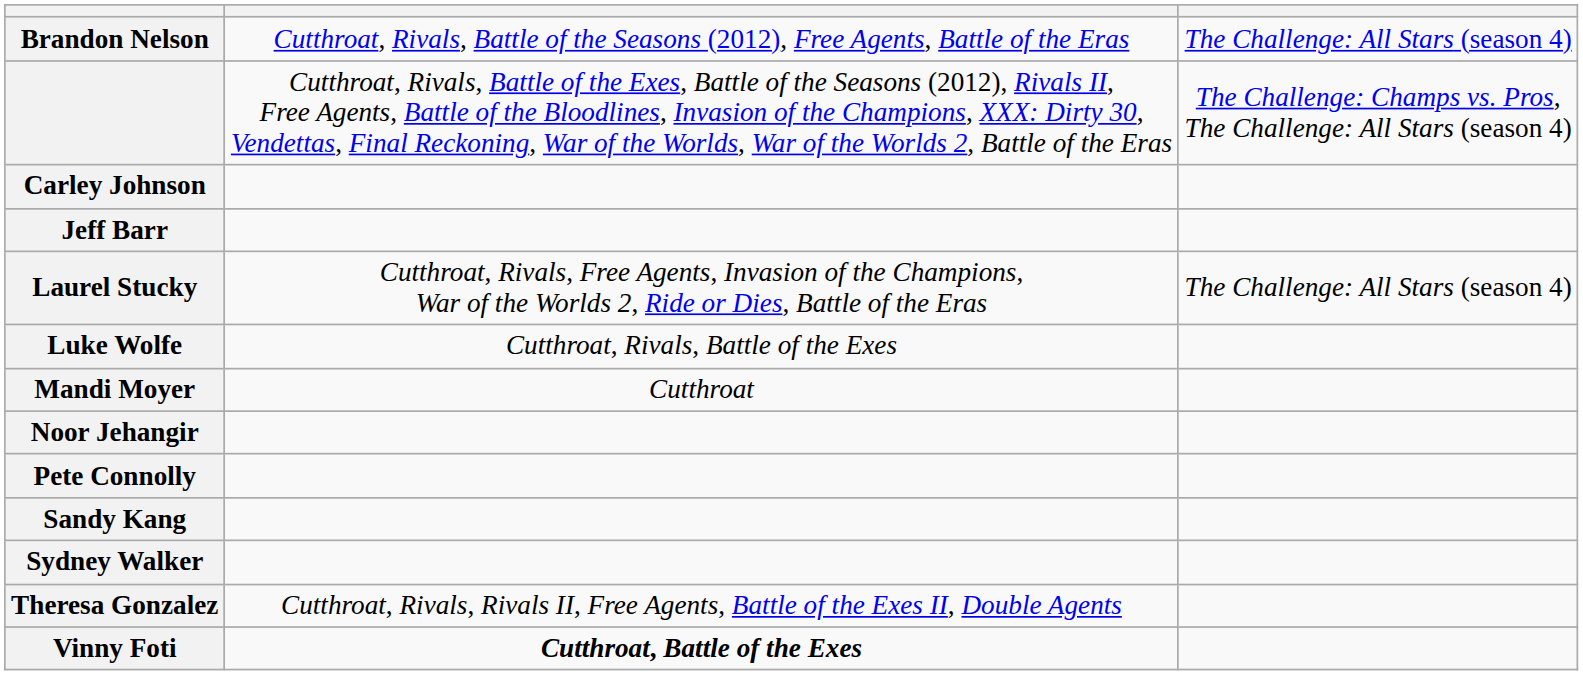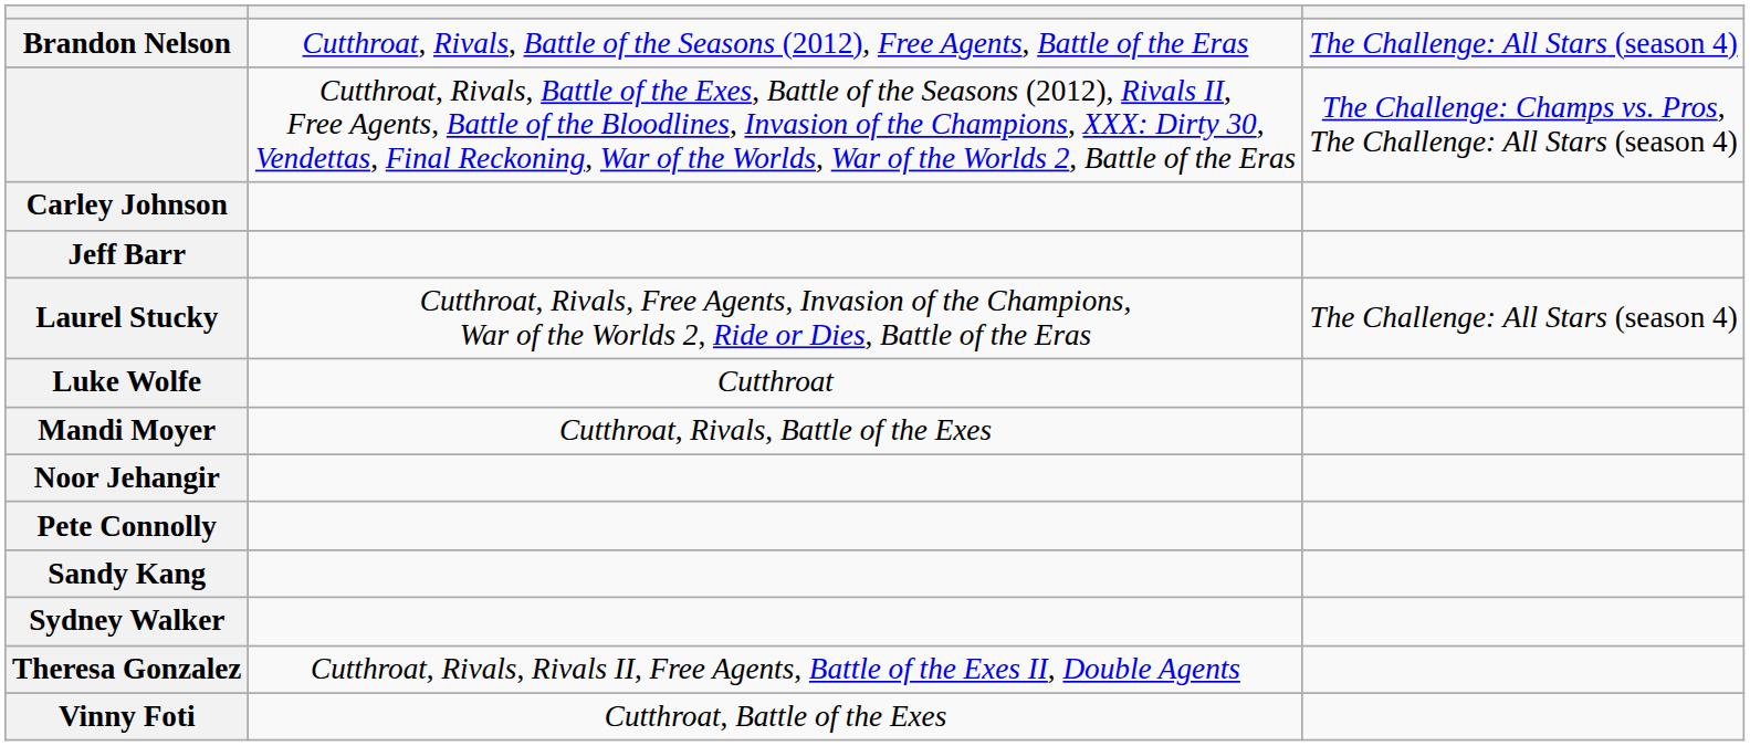Luke Wolfe | column 2: Cutthroat, Rivals, Battle of the Exes -> Cutthroat
Mandi Moyer | column 2: Cutthroat -> Cutthroat, Rivals, Battle of the Exes
Vinny Foti | column 2: bold -> normal
